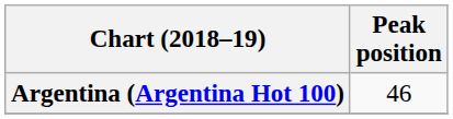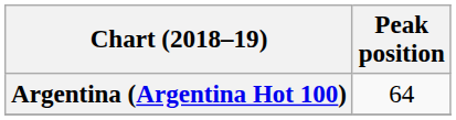Argentina (Argentina Hot 100) | Peak position: 46 -> 64
